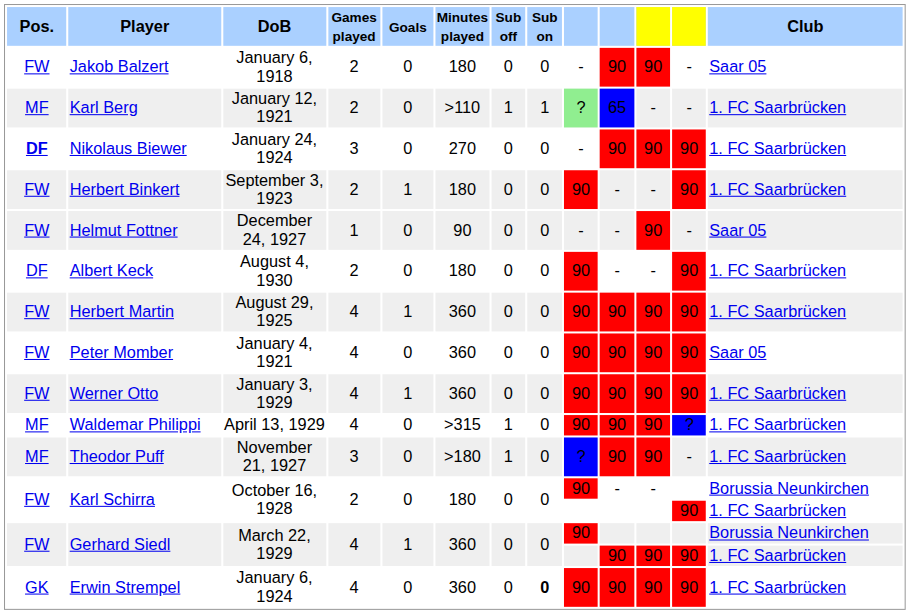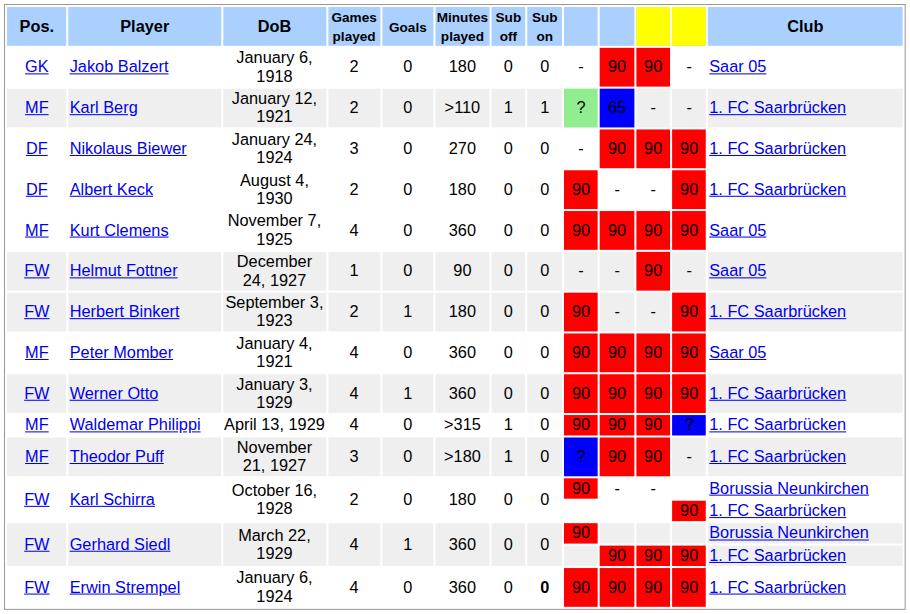Jakob Balzert | Pos.: FW -> GK
Nikolaus Biewer | Pos.: bold -> normal
rows swapped: Herbert Binkert <-> Albert Keck
+ row: MF | Kurt Clemens | November 7, 1925 | 4 | 0 | 360 | 0 | 0 | 90 | 90 | 90 | 90 | Saar 05
- row: FW | Herbert Martin | August 29, 1925 | 4 | 1 | 360 | 0 | 0 | 90 | 90 | 90 | 90 | 1. FC Saarbrücken
Peter Momber | Pos.: FW -> MF
Erwin Strempel | Pos.: GK -> FW
